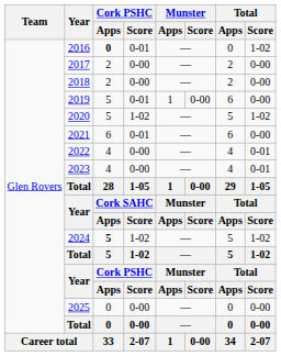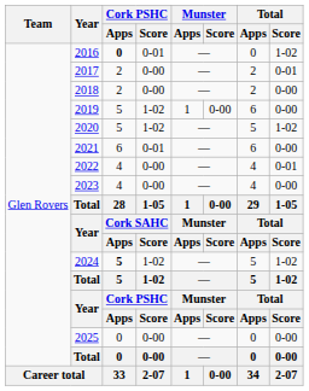2017 | Total / Score: 0-00 -> 0-01
2019 | Cork PSHC / Score: 0-01 -> 1-02
2023 | Total / Score: 0-01 -> 0-00
